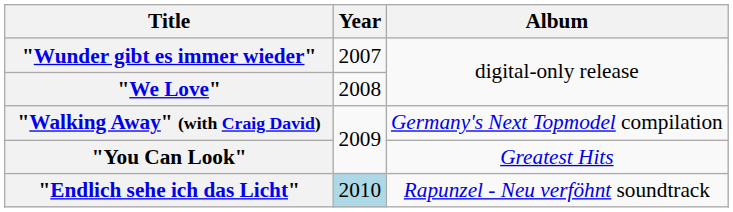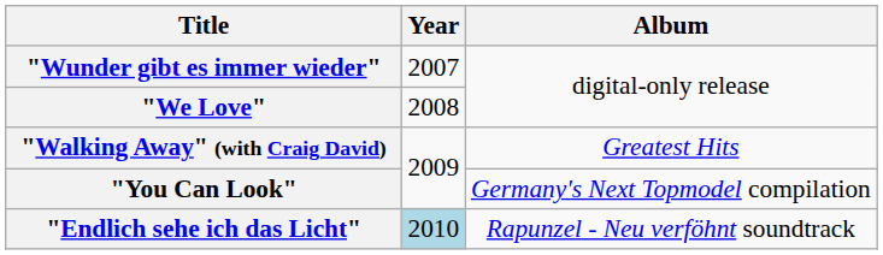"Walking Away" (with Craig David) | Album: Germany's Next Topmodel compilation -> Greatest Hits
"You Can Look" | Album: Greatest Hits -> Germany's Next Topmodel compilation
